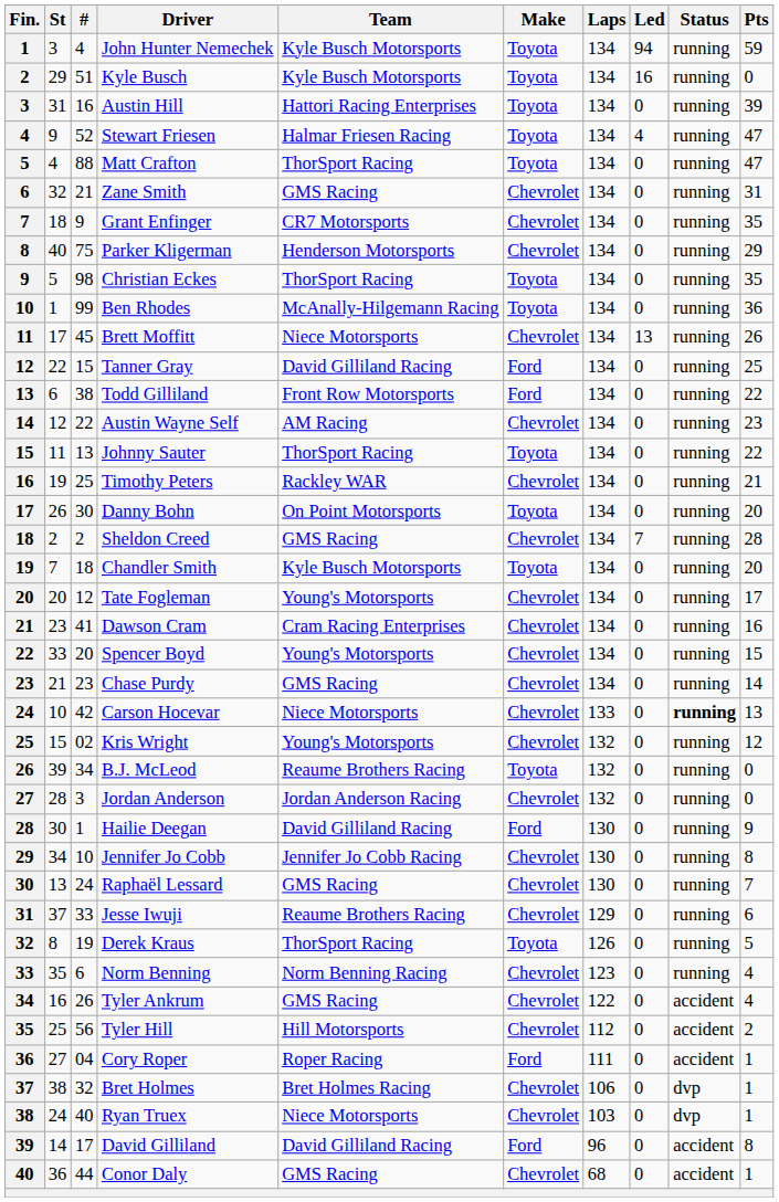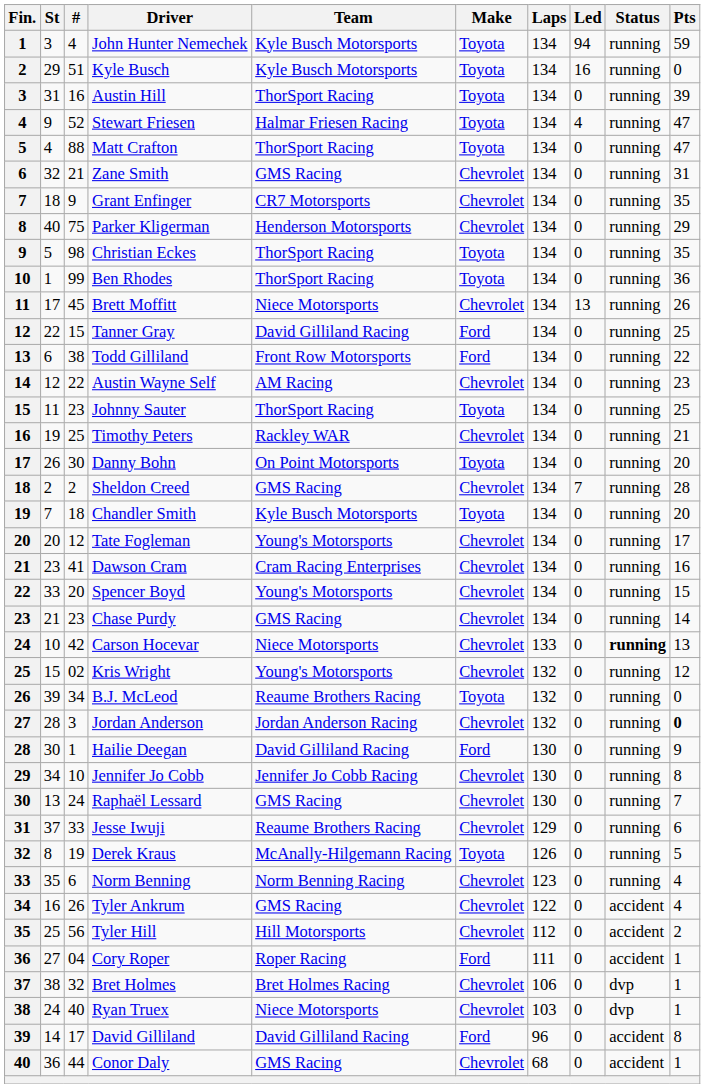Austin Hill | Team: Hattori Racing Enterprises -> ThorSport Racing
Ben Rhodes | Team: McAnally-Hilgemann Racing -> ThorSport Racing
Johnny Sauter | #: 13 -> 23
Johnny Sauter | Pts: 22 -> 25
Jordan Anderson | Pts: normal -> bold
Derek Kraus | Team: ThorSport Racing -> McAnally-Hilgemann Racing
